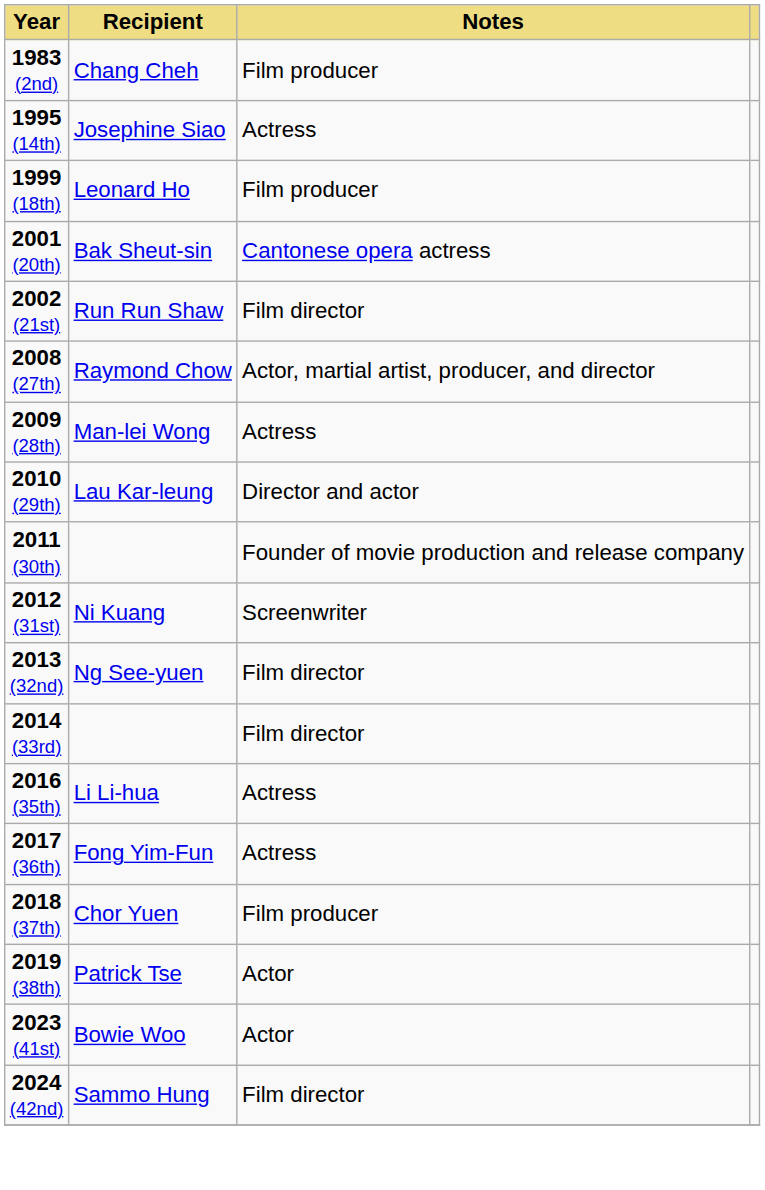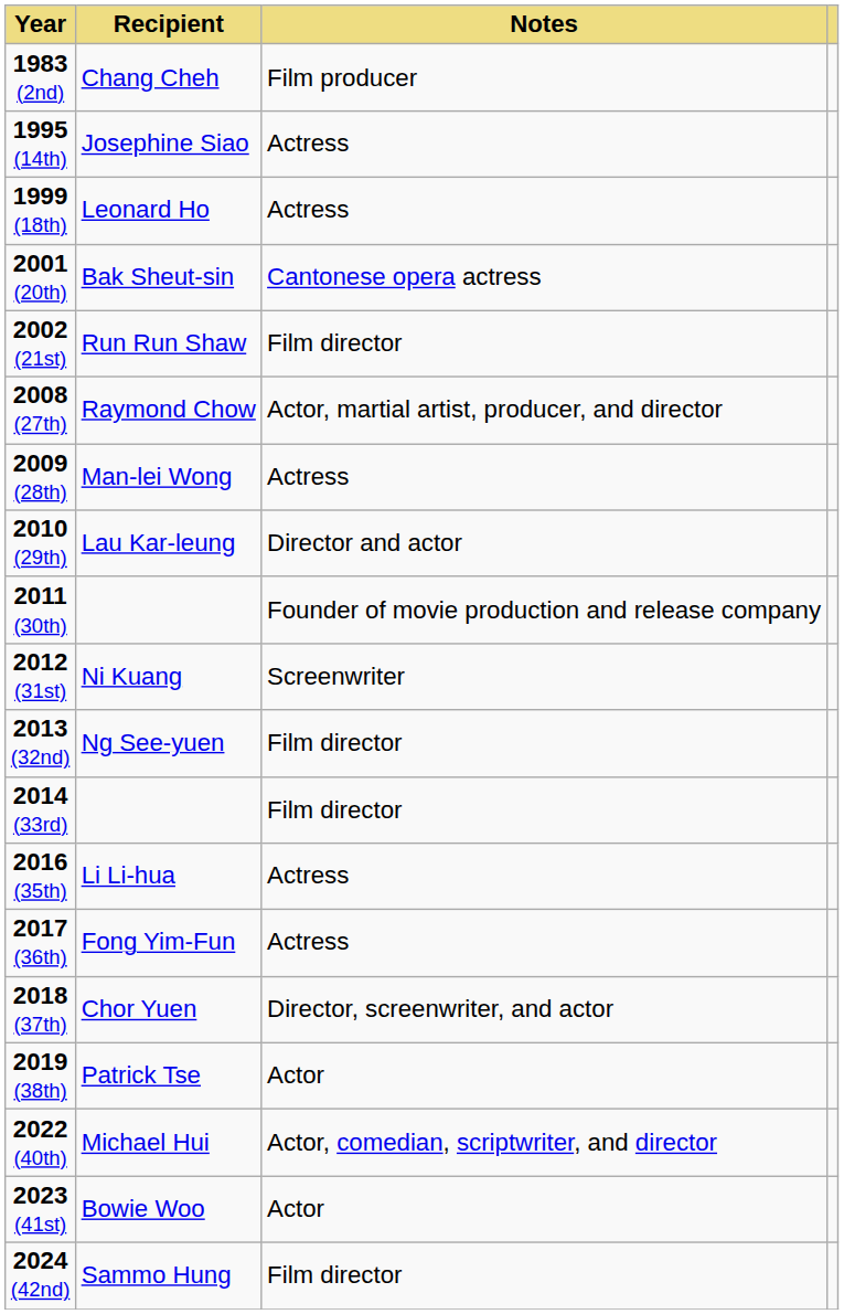1999 (18th) | Notes: Film producer -> Actress
2018 (37th) | Notes: Film producer -> Director, screenwriter, and actor
+ row: 2022 (40th) | Michael Hui | Actor, comedian, scriptwriter, and director
